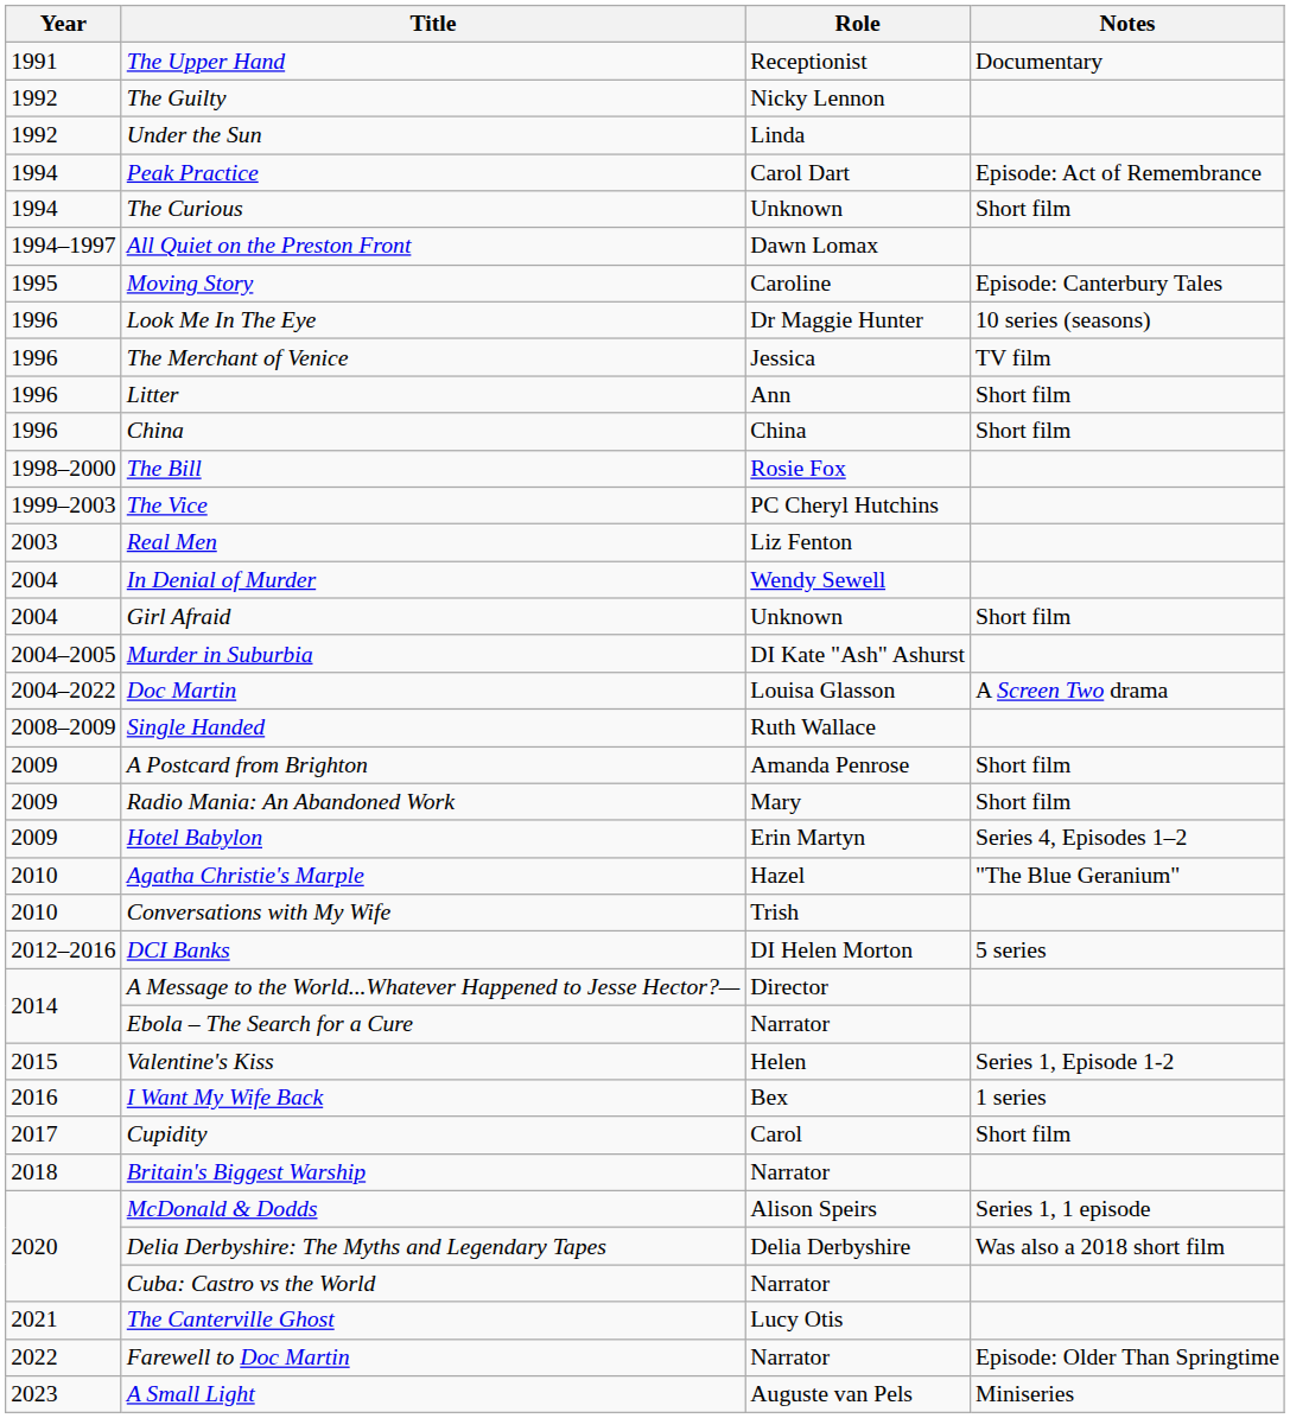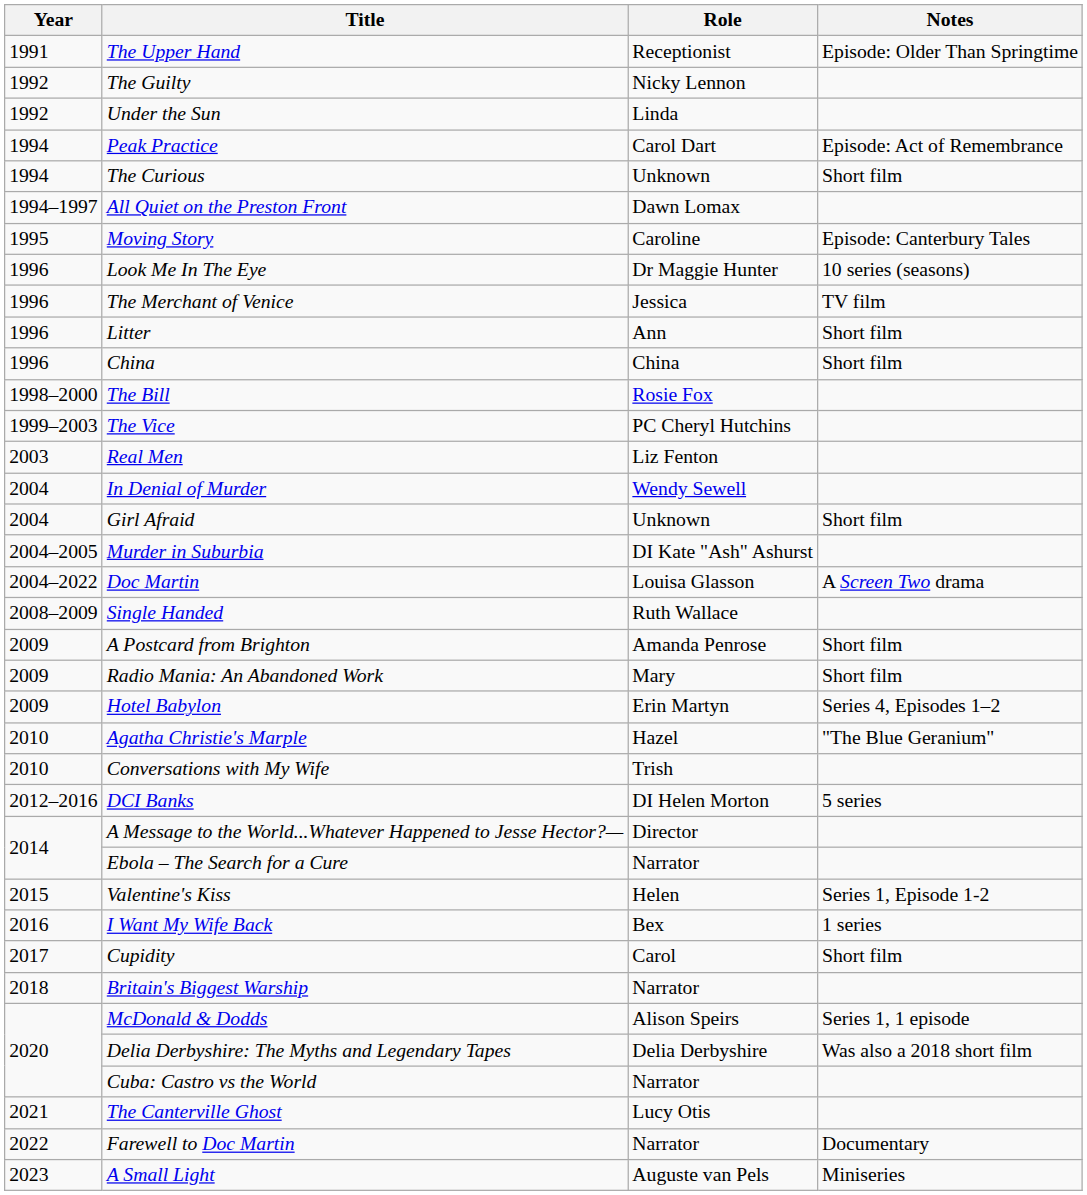The Upper Hand | Notes: Documentary -> Episode: Older Than Springtime
Farewell to Doc Martin | Notes: Episode: Older Than Springtime -> Documentary
